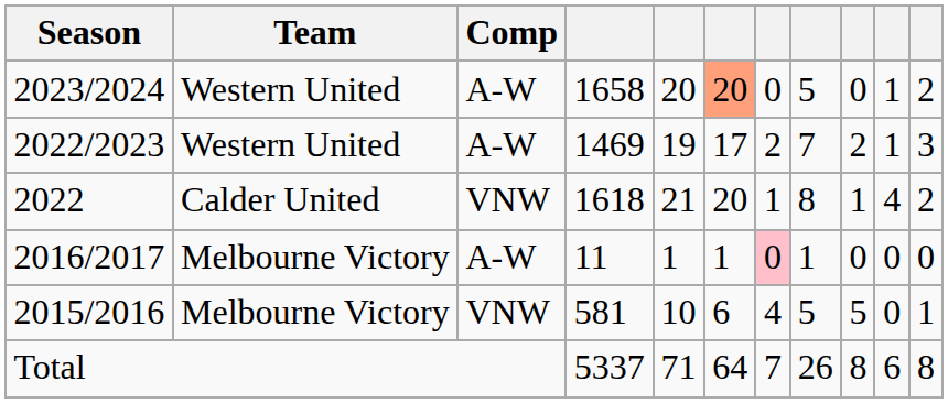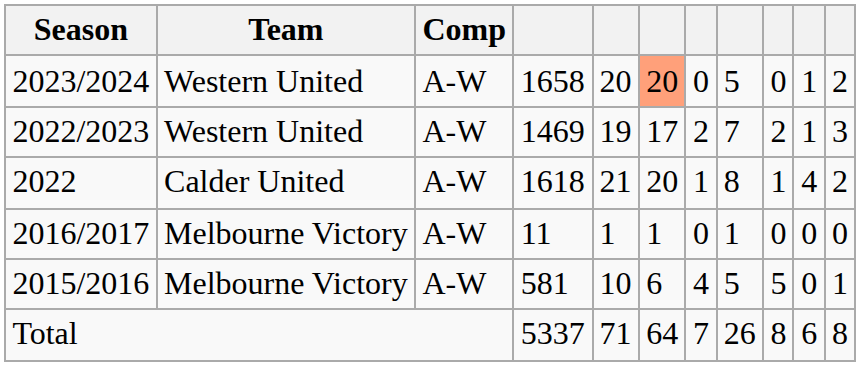2022 | Comp: VNW -> A-W
2016/2017 | column 7: pink background -> no background
2015/2016 | Comp: VNW -> A-W
